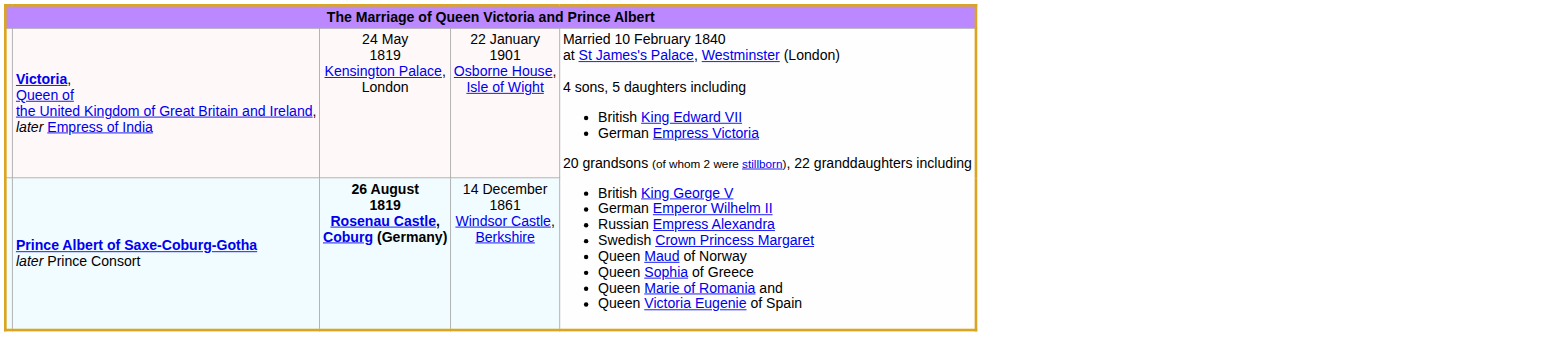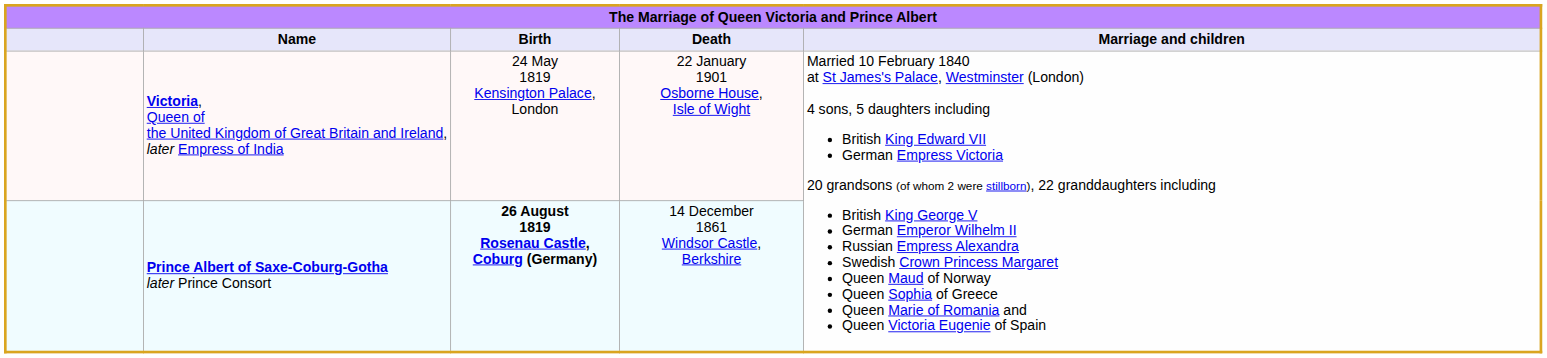+ row: Name | Birth | Death | Marriage and children
